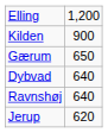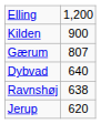Gærum | column 2: 650 -> 807
Ravnshøj | column 2: 640 -> 638
